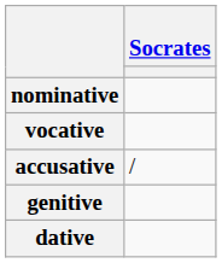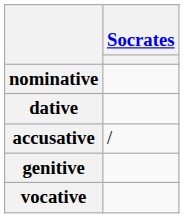rows swapped: vocative <-> dative
